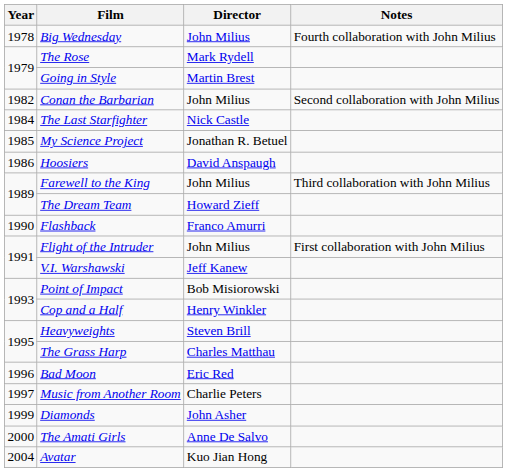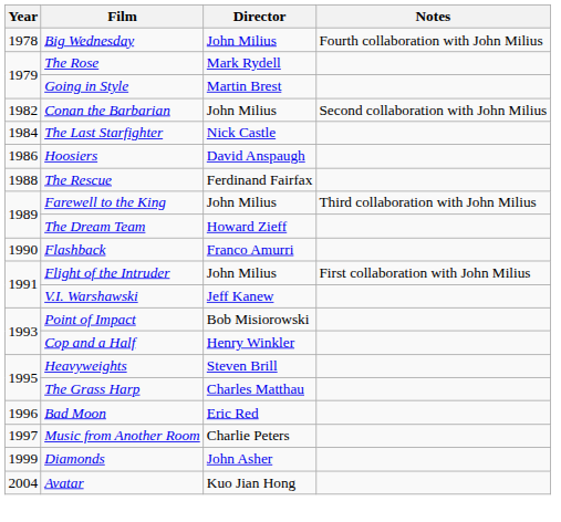- row: 1985 | My Science Project | Jonathan R. Betuel
+ row: 1988 | The Rescue | Ferdinand Fairfax
- row: 2000 | The Amati Girls | Anne De Salvo
